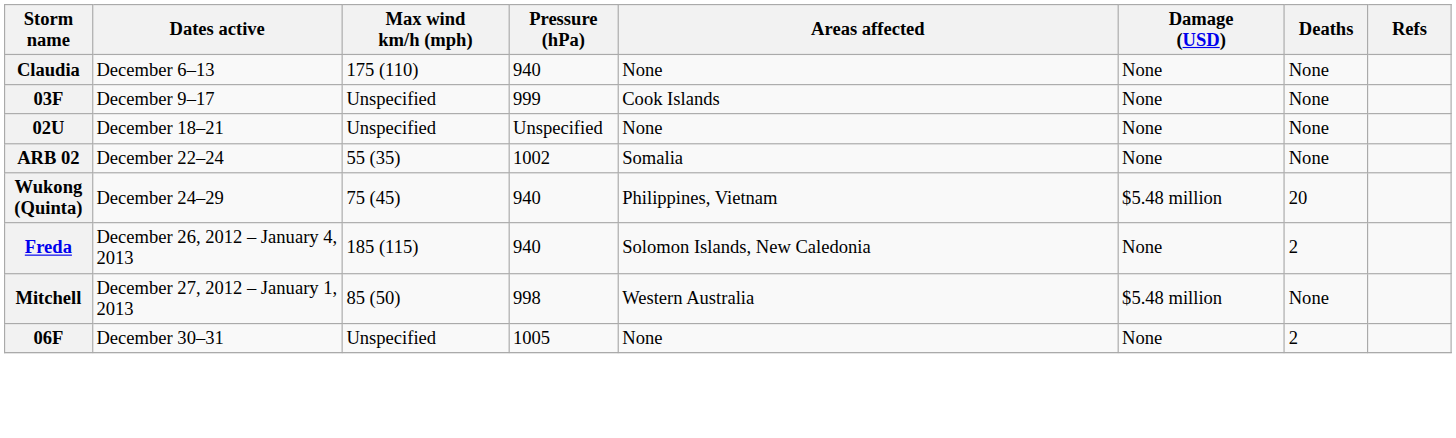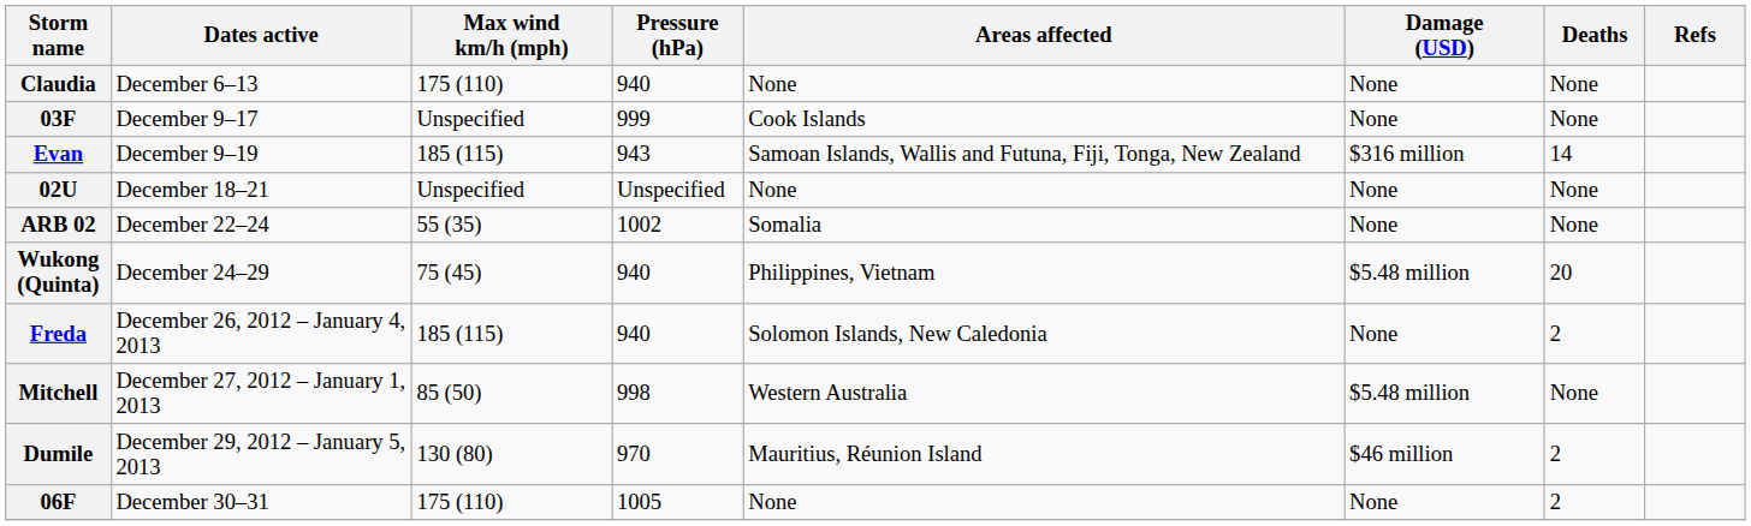+ row: Evan | December 9–19 | 185 (115) | 943 | Samoan Islands, Wallis and Futuna, Fiji, Tonga, New Zealand | $316 million | 14
+ row: Dumile | December 29, 2012 – January 5, 2013 | 130 (80) | 970 | Mauritius, Réunion Island | $46 million | 2
06F | Max wind km/h (mph): Unspecified -> 175 (110)
